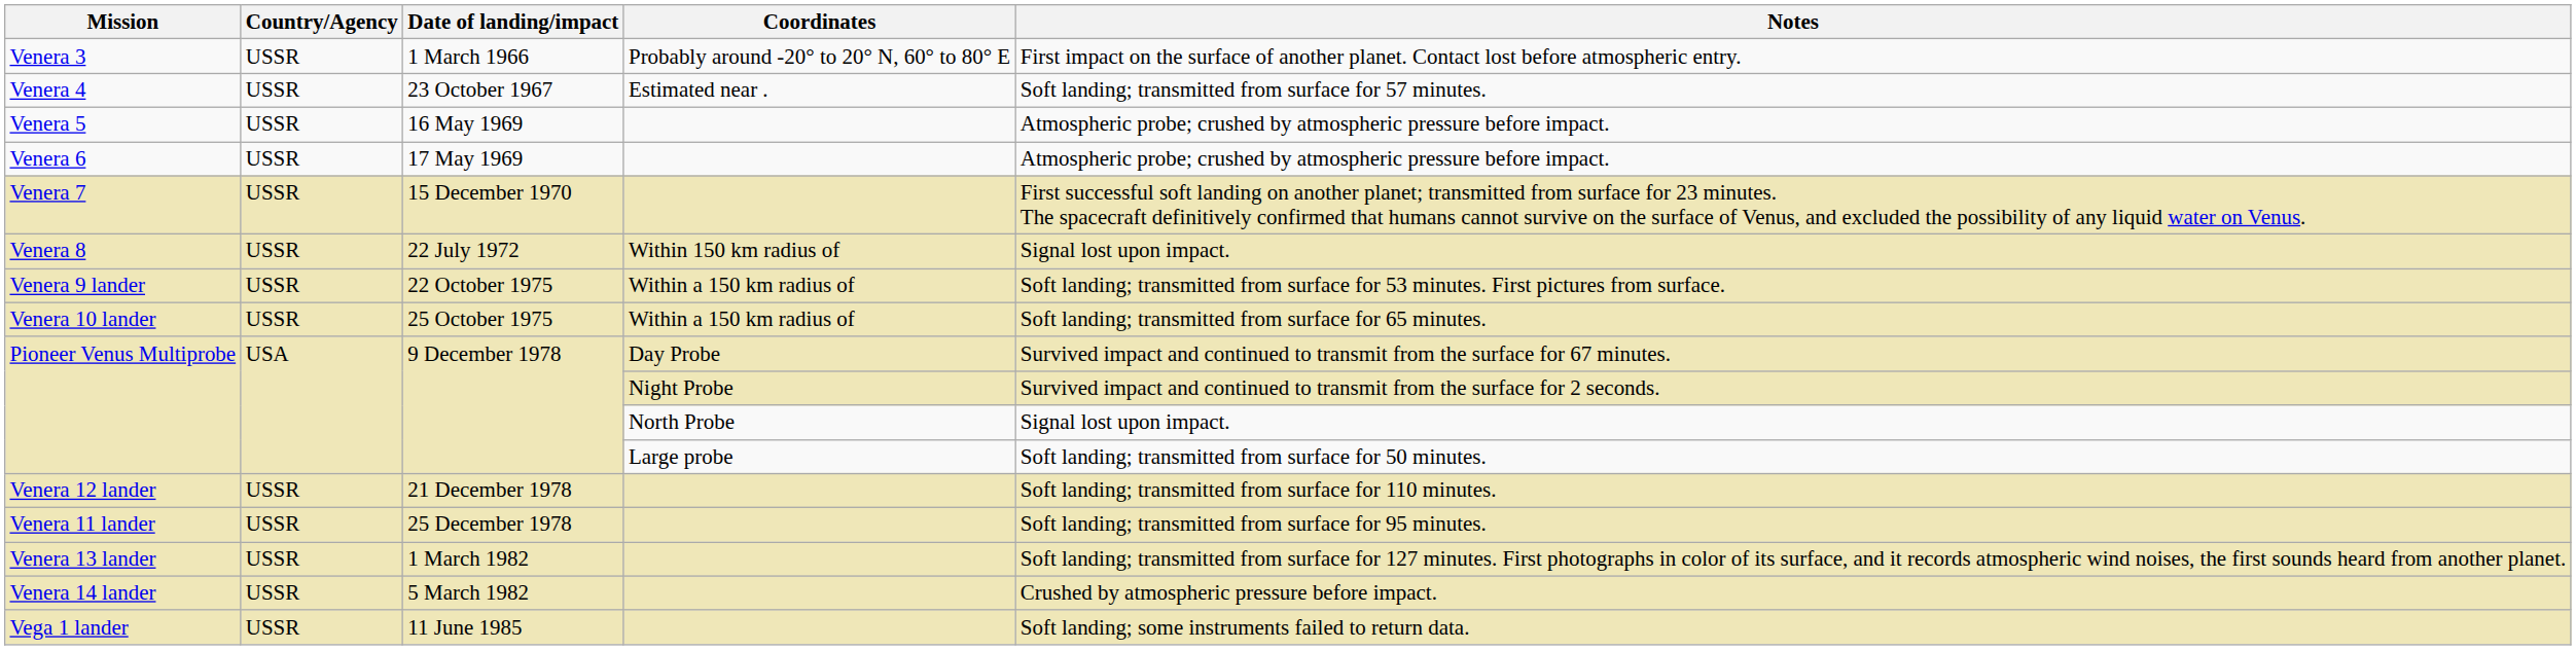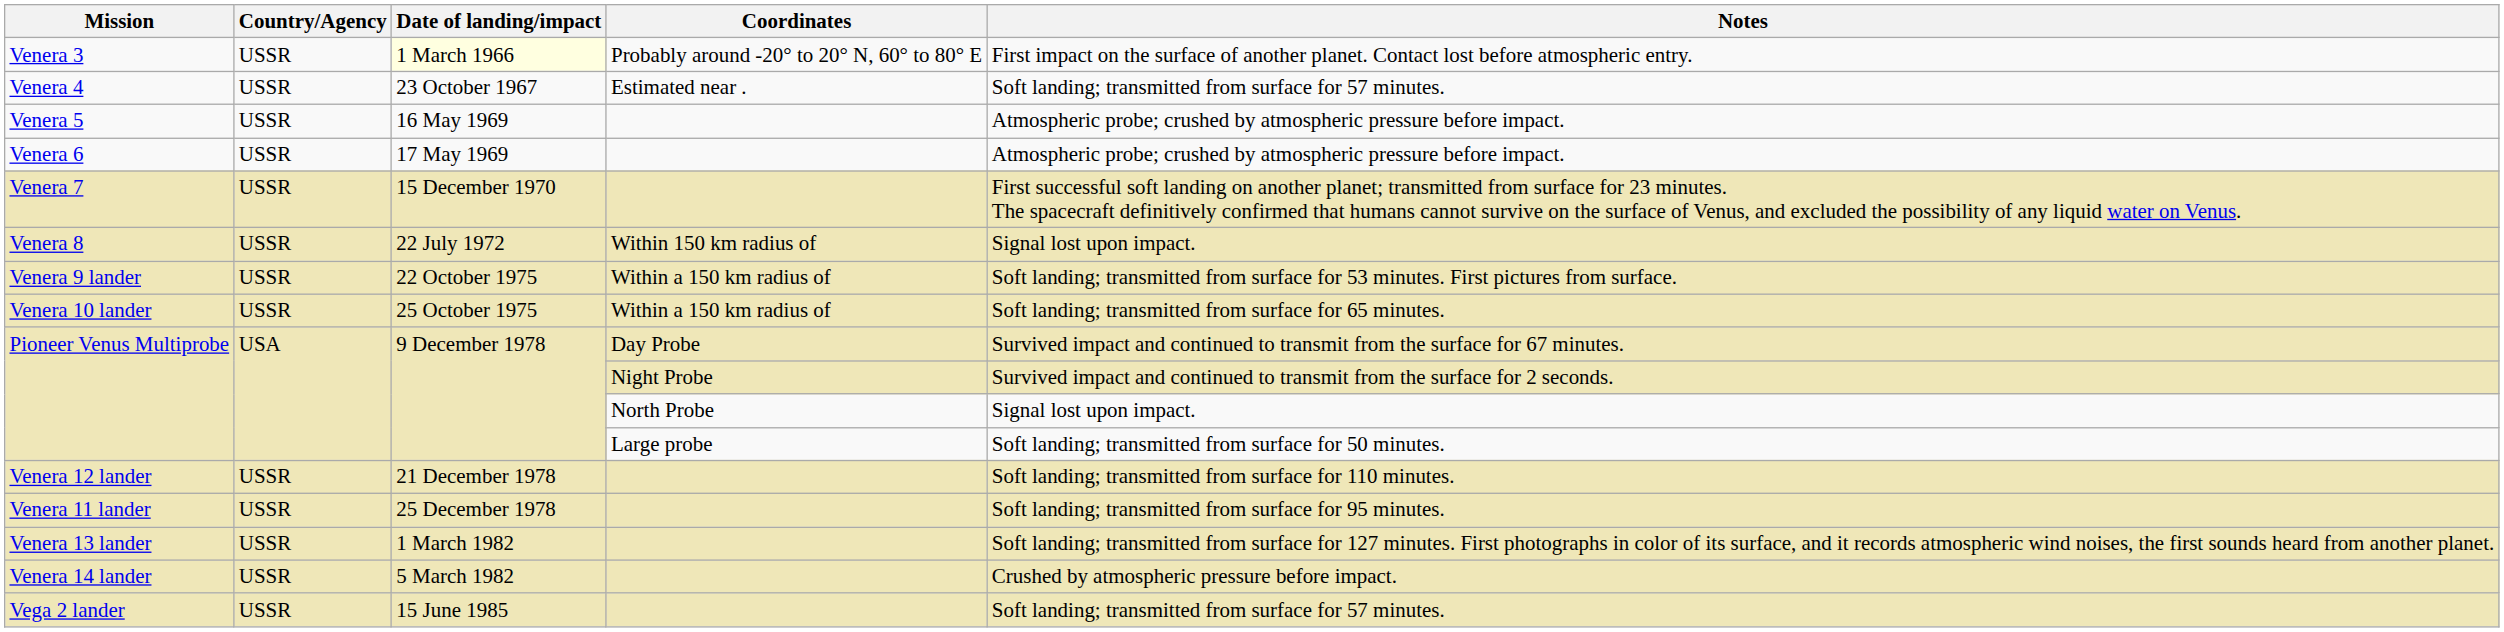Venera 3 | Date of landing/impact: no background -> lightyellow background
- row: Vega 1 lander | USSR | 11 June 1985 | Soft landing; some instruments failed to return data.
+ row: Vega 2 lander | USSR | 15 June 1985 | Soft landing; transmitted from surface for 57 minutes.
